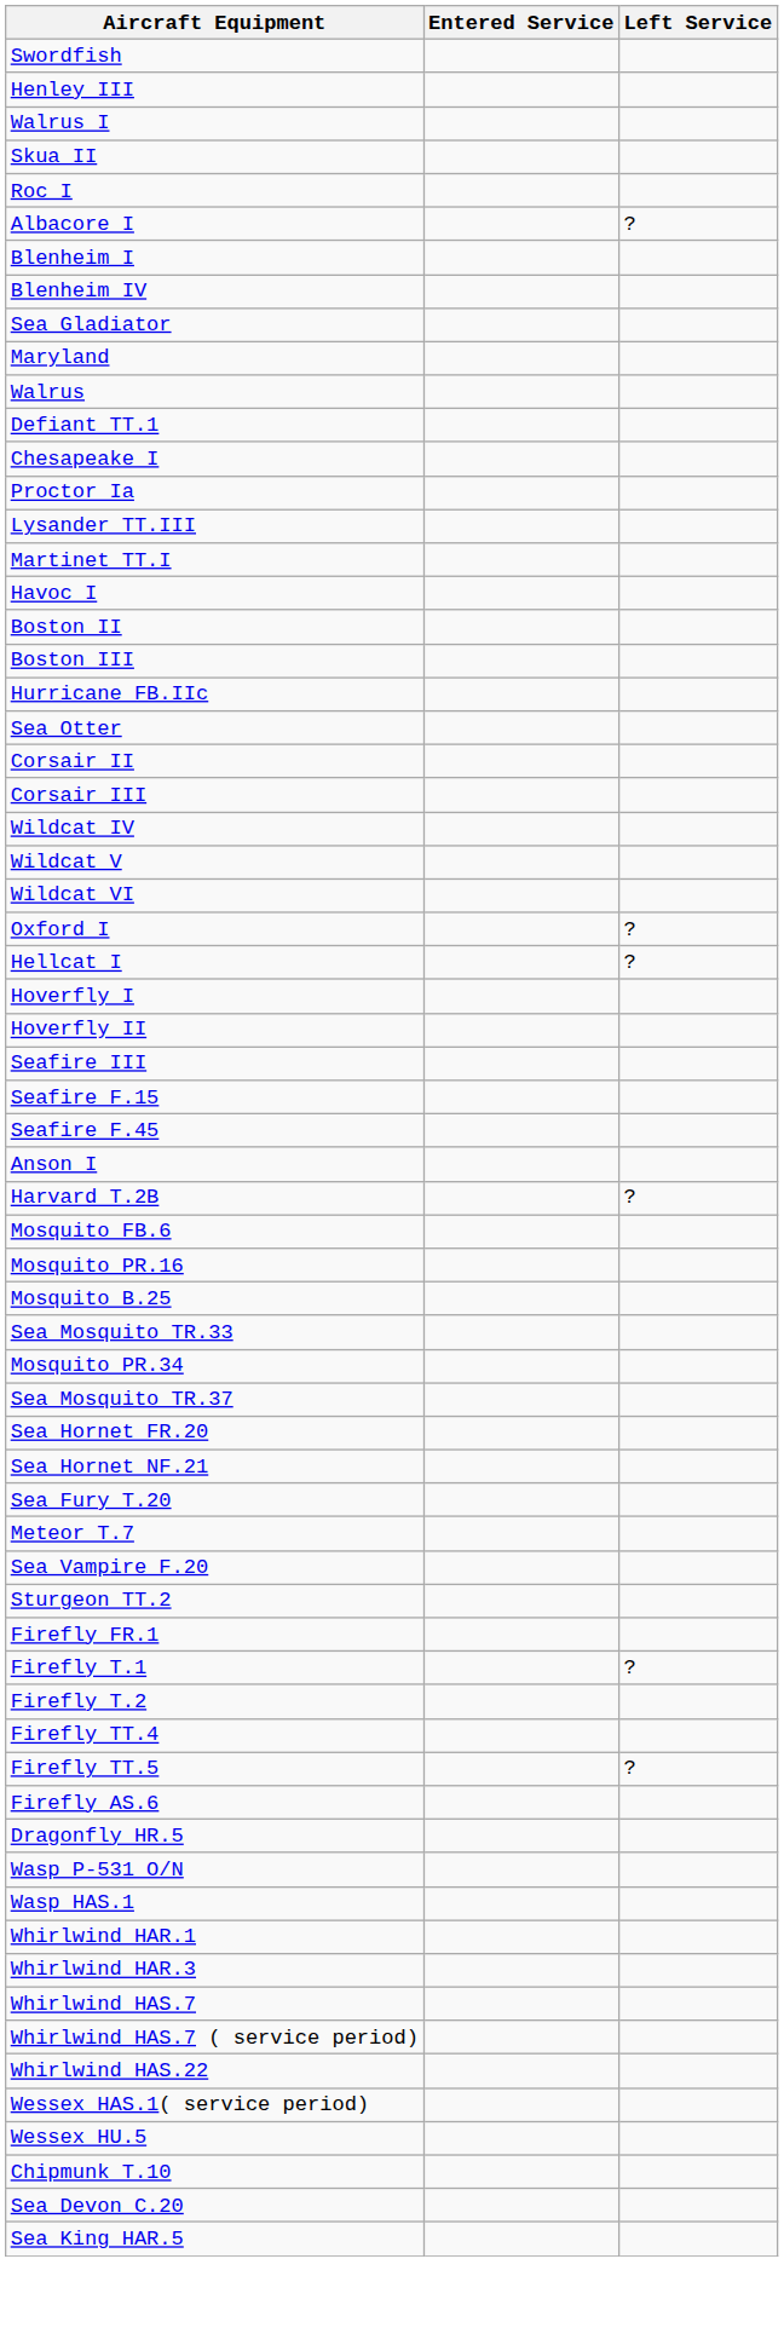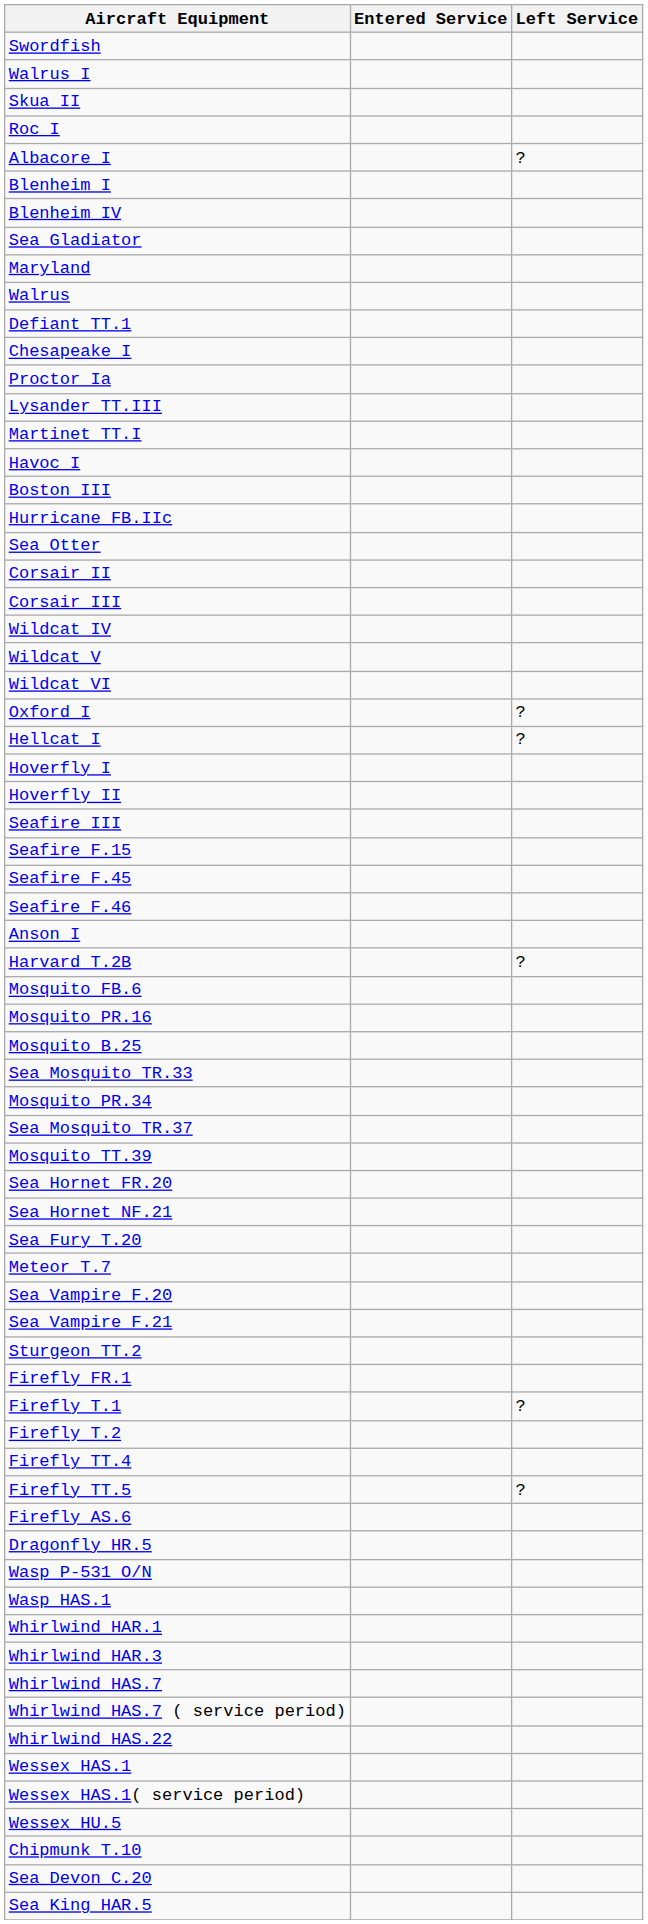- row: Henley III
- row: Boston II
+ row: Seafire F.46
+ row: Mosquito TT.39
+ row: Sea Vampire F.21
+ row: Wessex HAS.1
